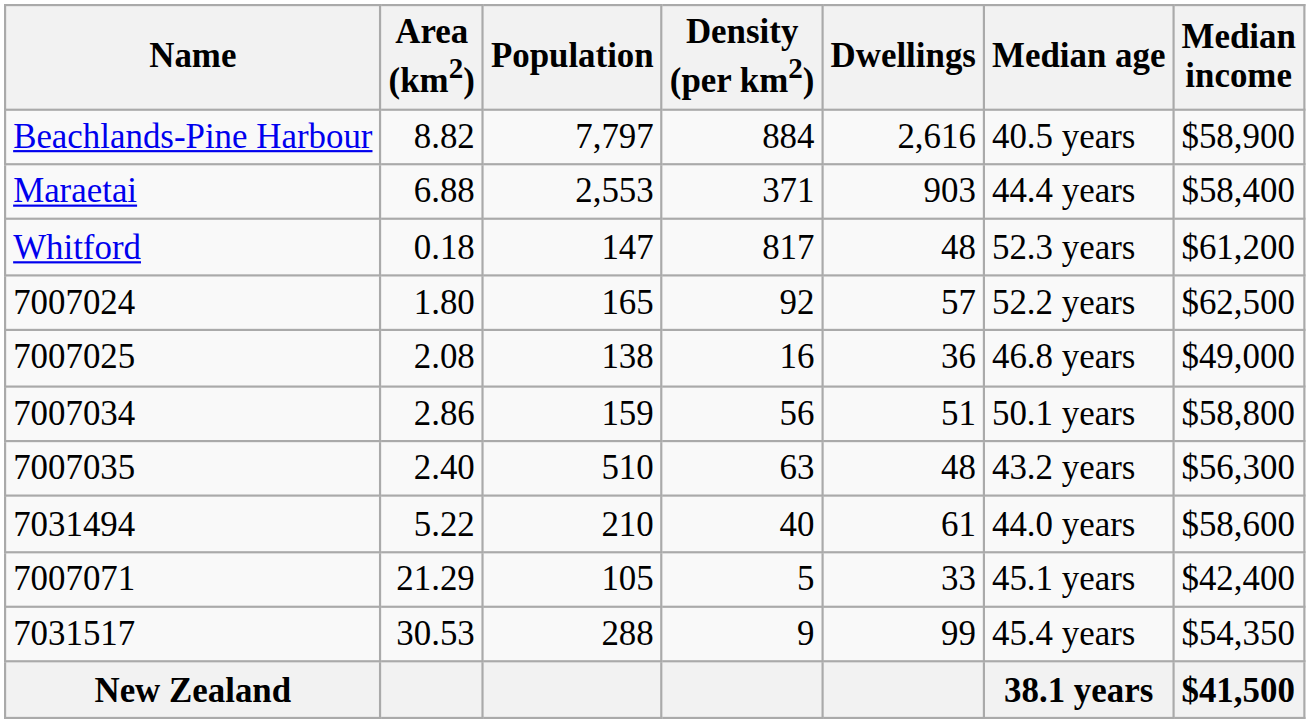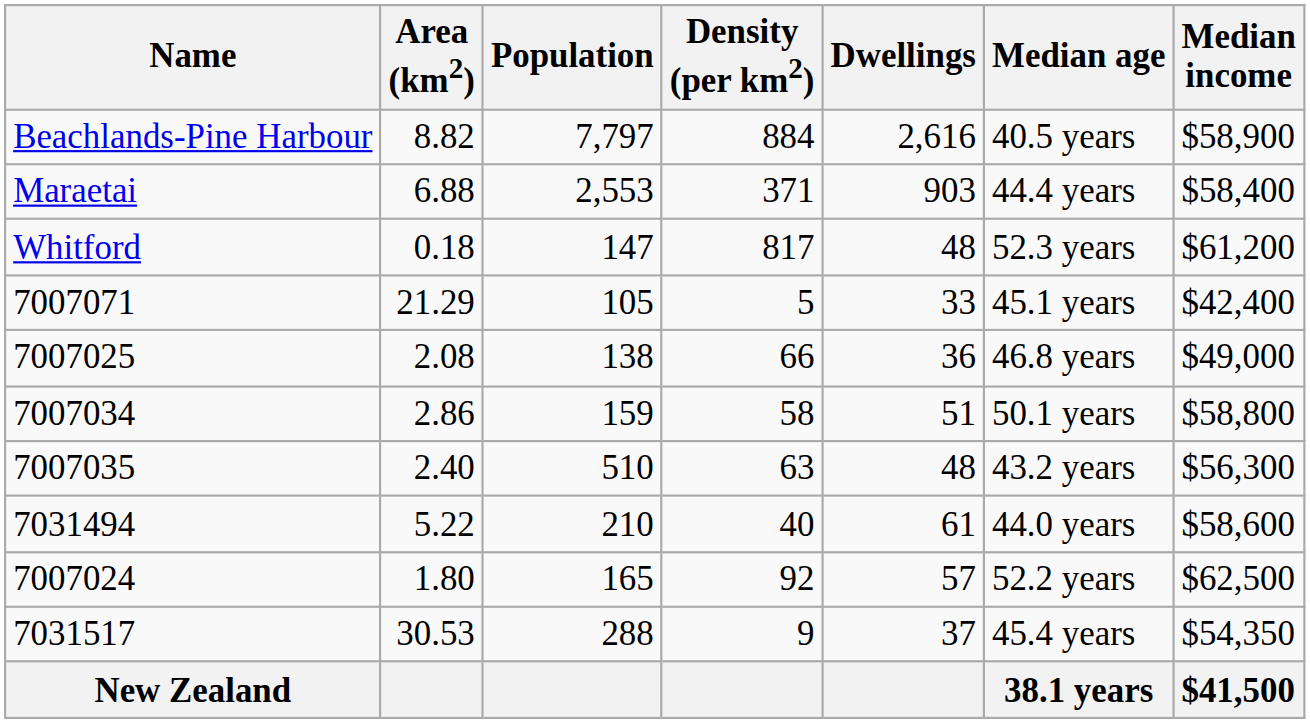rows swapped: 7007024 <-> 7007071
7007025 | Density (per km2): 16 -> 66
7007034 | Density (per km2): 56 -> 58
7031517 | Dwellings: 99 -> 37
